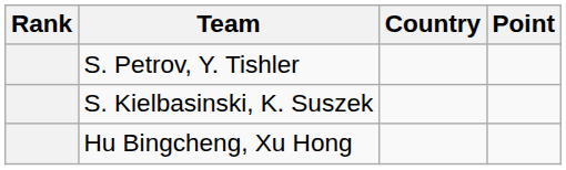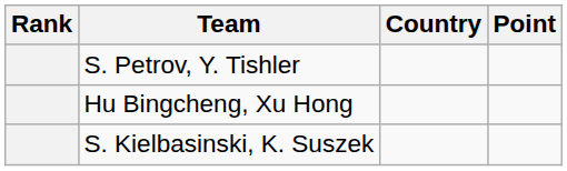rows swapped: Hu Bingcheng, Xu Hong <-> S. Kielbasinski, K. Suszek
